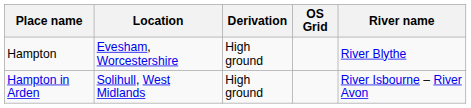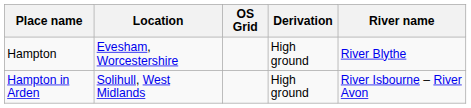columns swapped: OS Grid <-> Derivation
